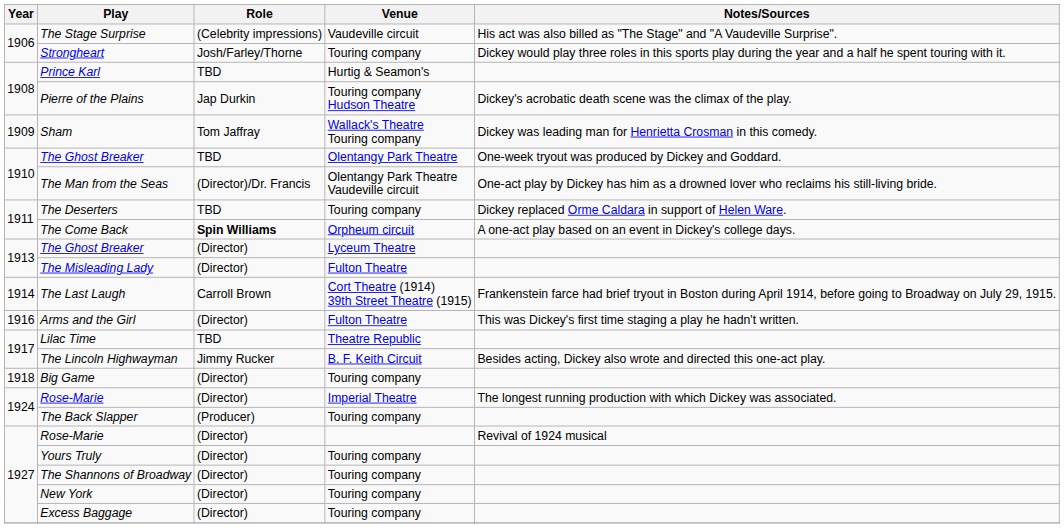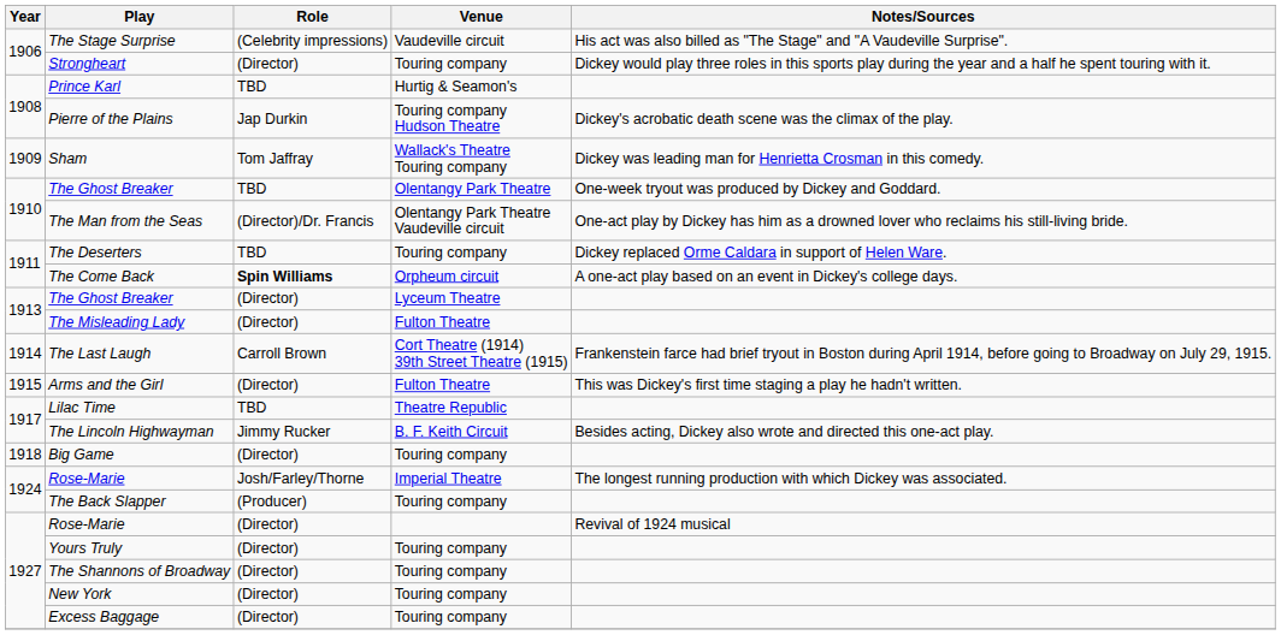Strongheart | Role: Josh/Farley/Thorne -> (Director)
Arms and the Girl | Year: 1916 -> 1915
Rose-Marie / Imperial Theatre | Role: (Director) -> Josh/Farley/Thorne
